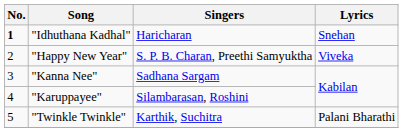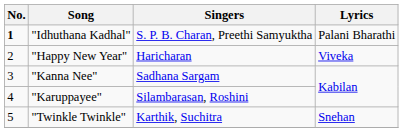"Idhuthana Kadhal" | Singers: Haricharan -> S. P. B. Charan, Preethi Samyuktha
"Idhuthana Kadhal" | Lyrics: Snehan -> Palani Bharathi
"Happy New Year" | Singers: S. P. B. Charan, Preethi Samyuktha -> Haricharan
"Twinkle Twinkle" | Lyrics: Palani Bharathi -> Snehan
